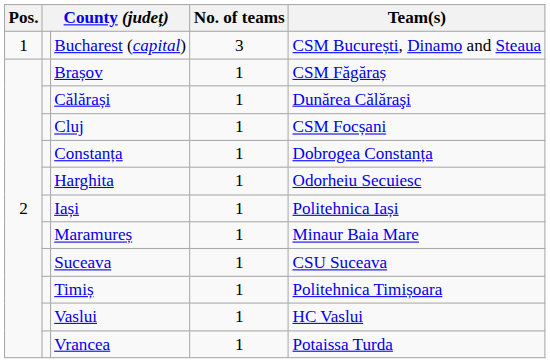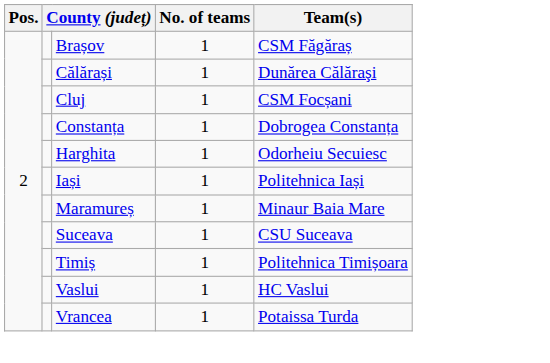- row: 1 | Bucharest (capital) | 3 | CSM București, Dinamo and Steaua
